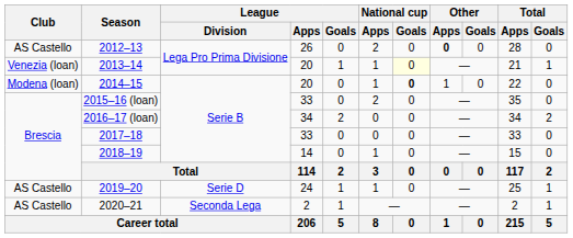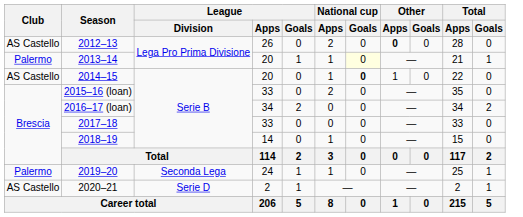2013–14 | Club: Venezia (loan) -> Palermo
2014–15 | Club: Modena (loan) -> AS Castello
2019–20 | Club: AS Castello -> Palermo
2019–20 | League / Division: Serie D -> Seconda Lega
2020–21 | League / Division: Seconda Lega -> Serie D
